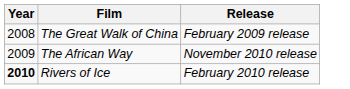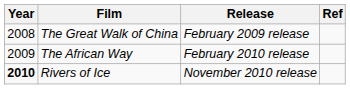+ column: Ref
The African Way | Release: November 2010 release -> February 2010 release
Rivers of Ice | Release: February 2010 release -> November 2010 release
